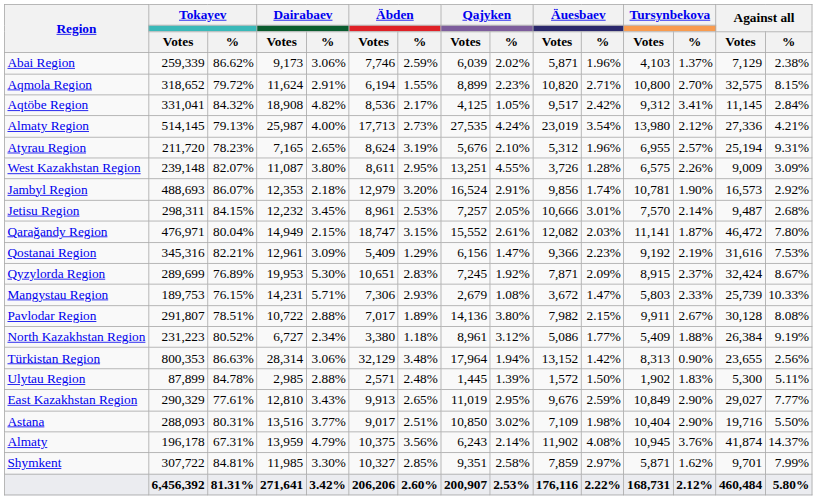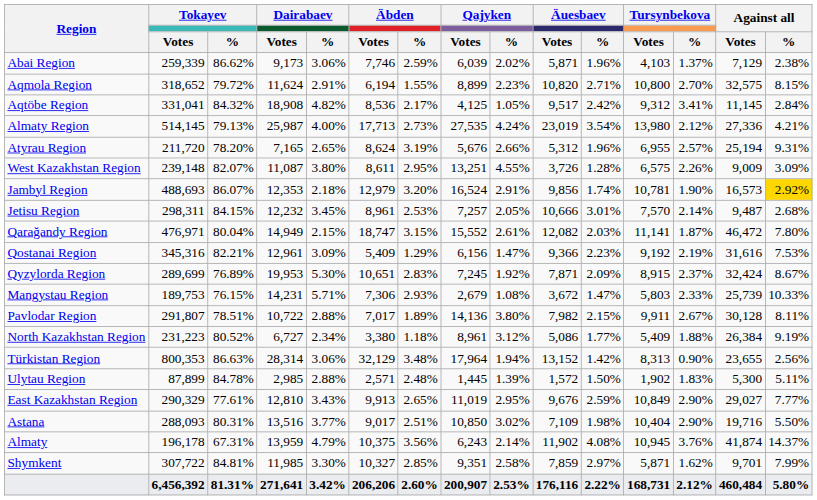Atyrau Region | Tokayev / %: 78.23% -> 78.20%
Atyrau Region | Qajyken / %: 2.10% -> 2.66%
Jambyl Region | Against all / %: no background -> gold background
Pavlodar Region | Against all / %: 8.08% -> 8.11%
